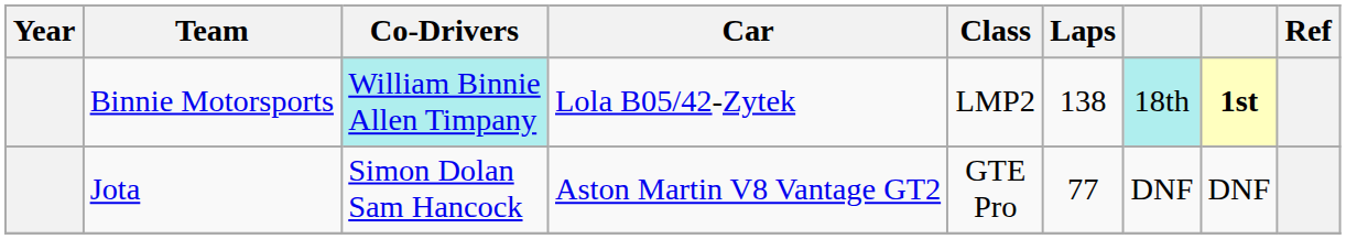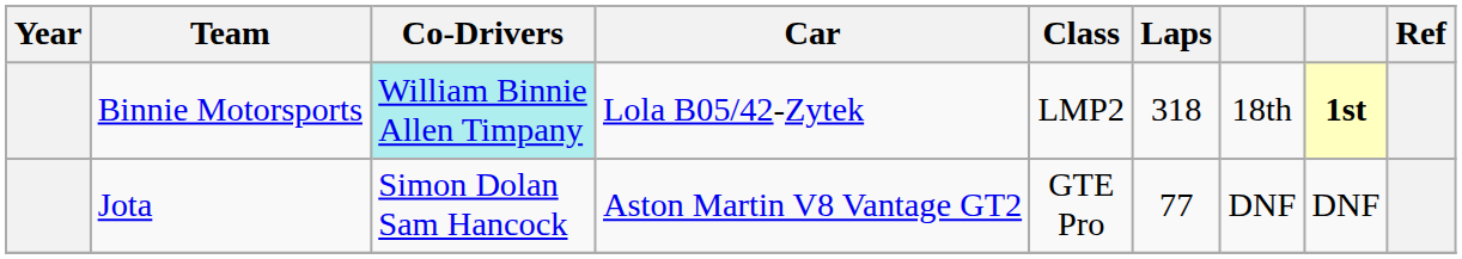Binnie Motorsports | Laps: 138 -> 318
Binnie Motorsports | column 7: paleturquoise background -> no background
